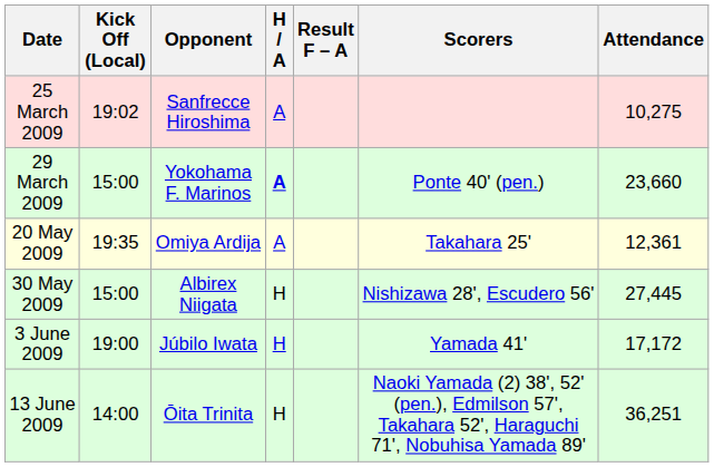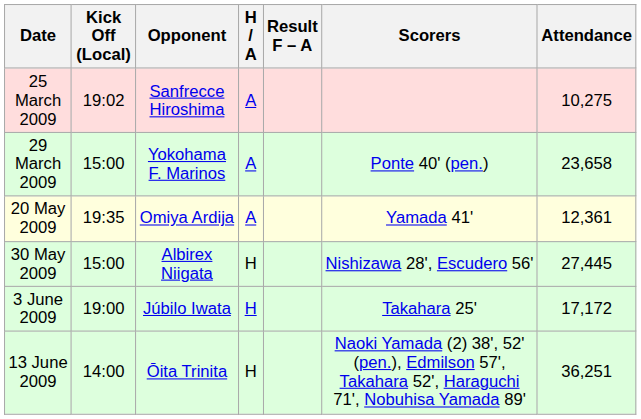29 March 2009 | H / A: bold -> normal
29 March 2009 | Attendance: 23,660 -> 23,658
20 May 2009 | Scorers: Takahara 25' -> Yamada 41'
3 June 2009 | Scorers: Yamada 41' -> Takahara 25'
